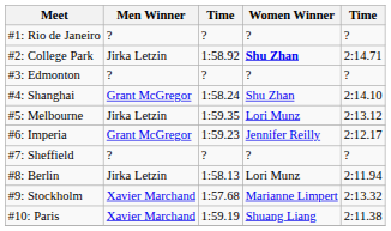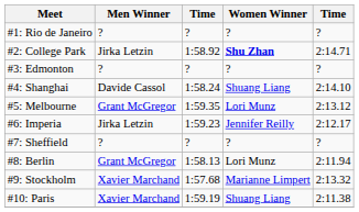#4: Shanghai | Men Winner: Grant McGregor -> Davide Cassol
#4: Shanghai | Women Winner: Shu Zhan -> Shuang Liang
#5: Melbourne | Men Winner: Jirka Letzin -> Grant McGregor
#6: Imperia | Men Winner: Grant McGregor -> Jirka Letzin
#8: Berlin | Men Winner: Jirka Letzin -> Grant McGregor
